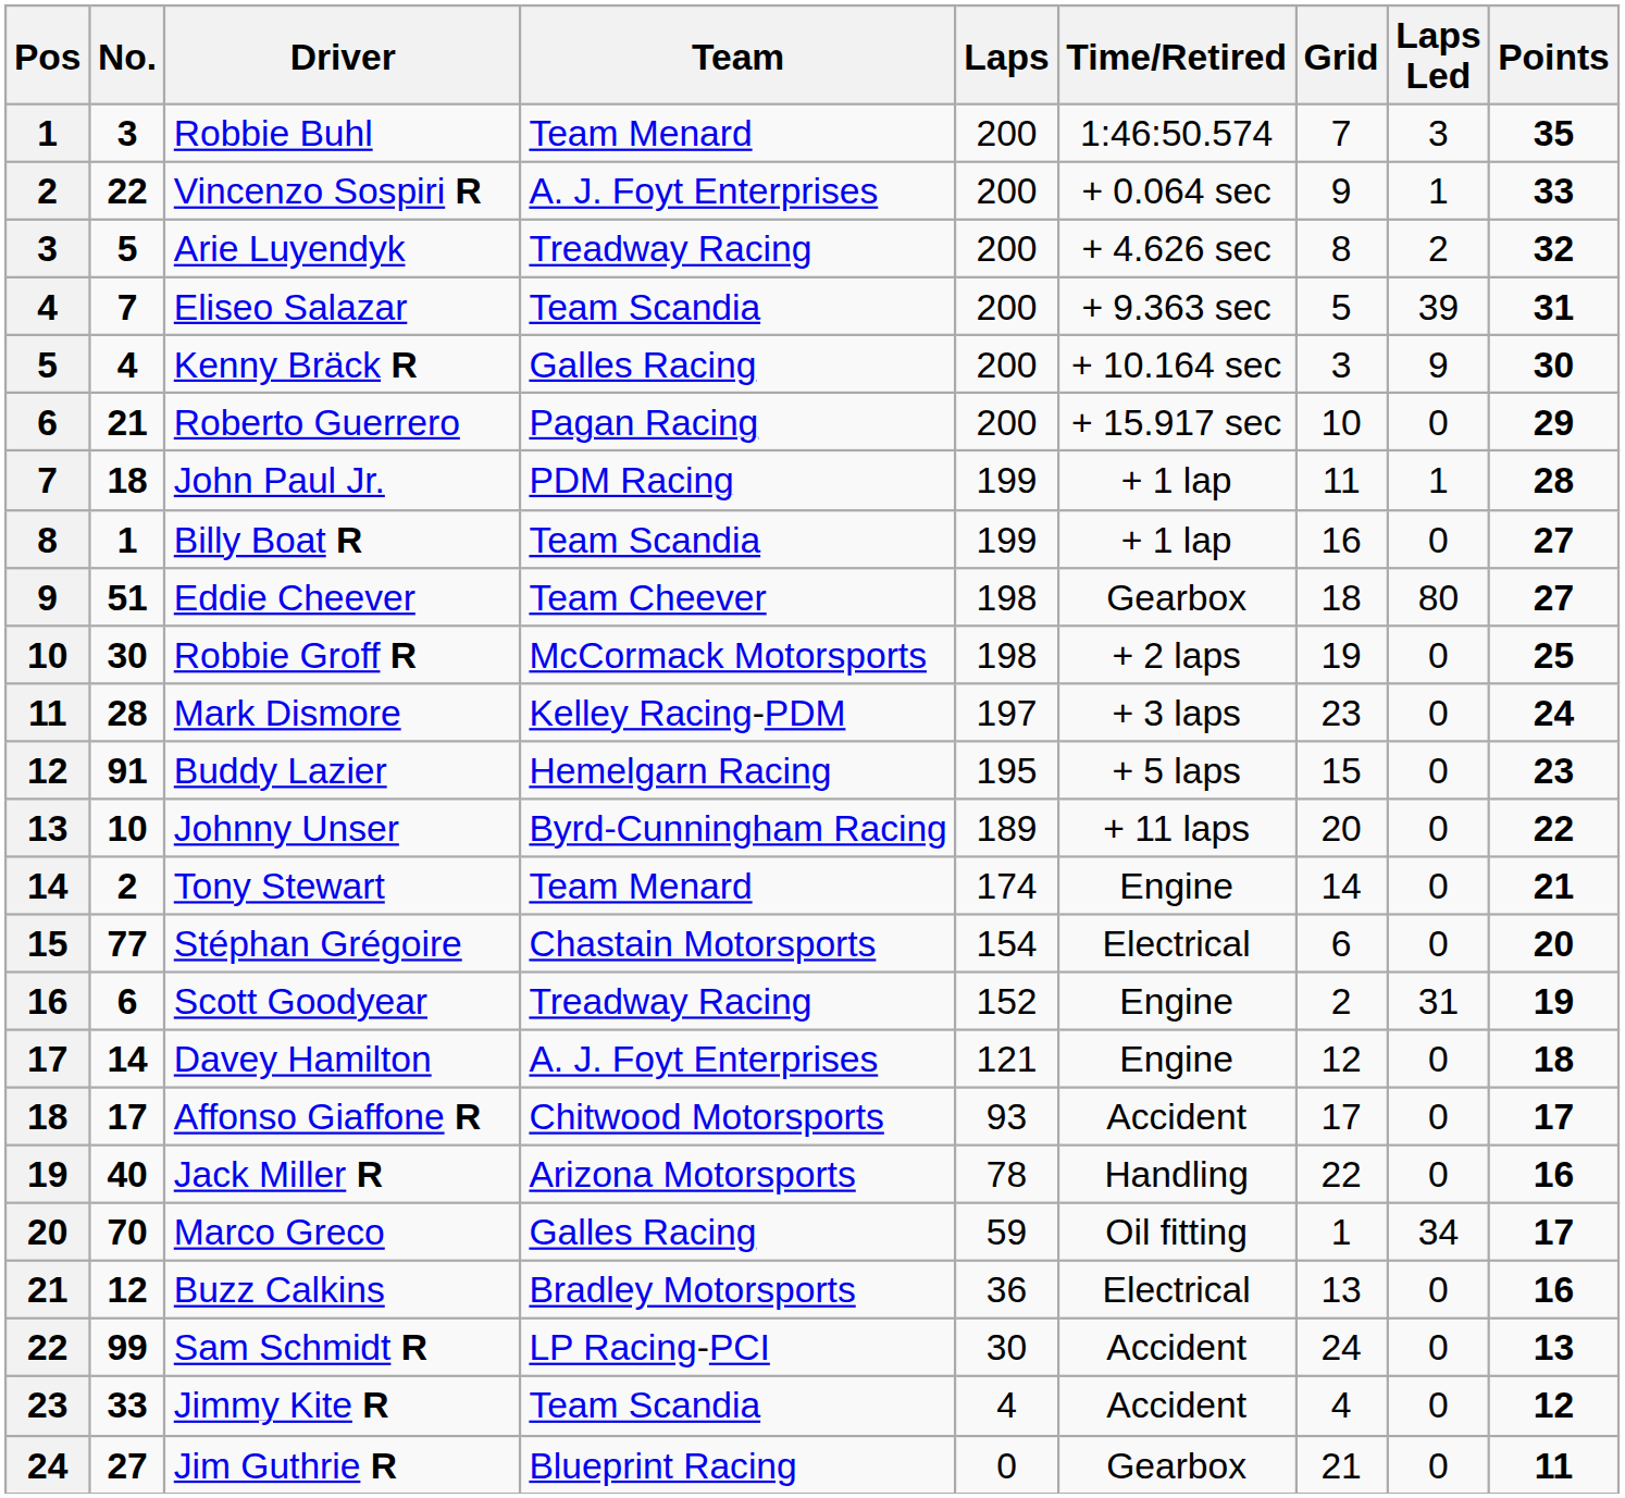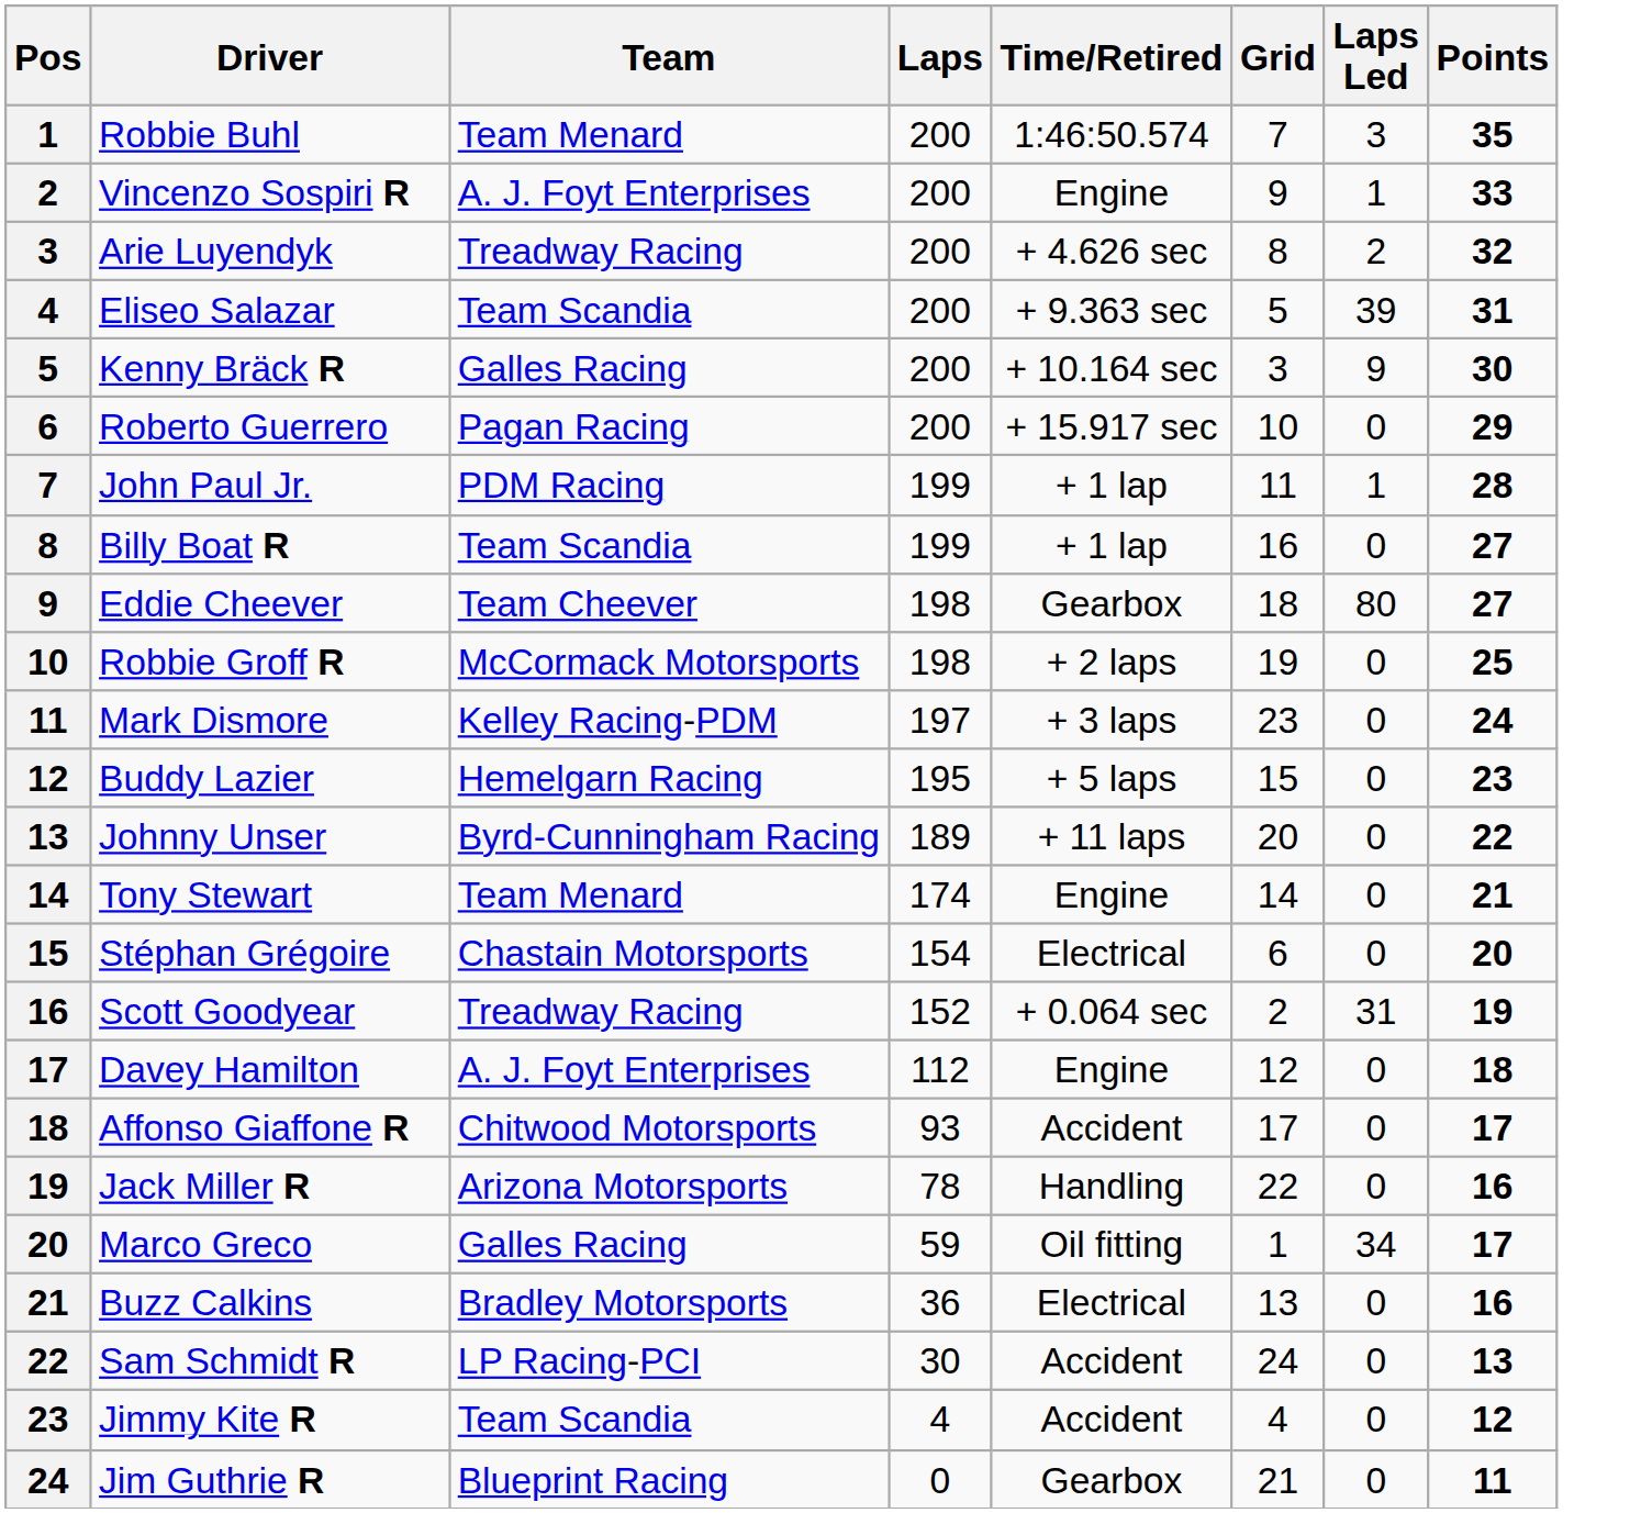- column: No. | 3 | 22 | 5 | 7 | 4 | 21 | 18 | 1 | 51 | 30 | 28 | 91 | 10 | 2 | 77 | 6 | 14 | 17 | 40 | 70 | 12 | 99 | 33 | 27
Vincenzo Sospiri R | Time/Retired: + 0.064 sec -> Engine
Scott Goodyear | Time/Retired: Engine -> + 0.064 sec
Davey Hamilton | Laps: 121 -> 112
